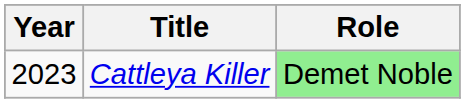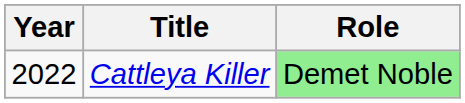Cattleya Killer | Year: 2023 -> 2022
